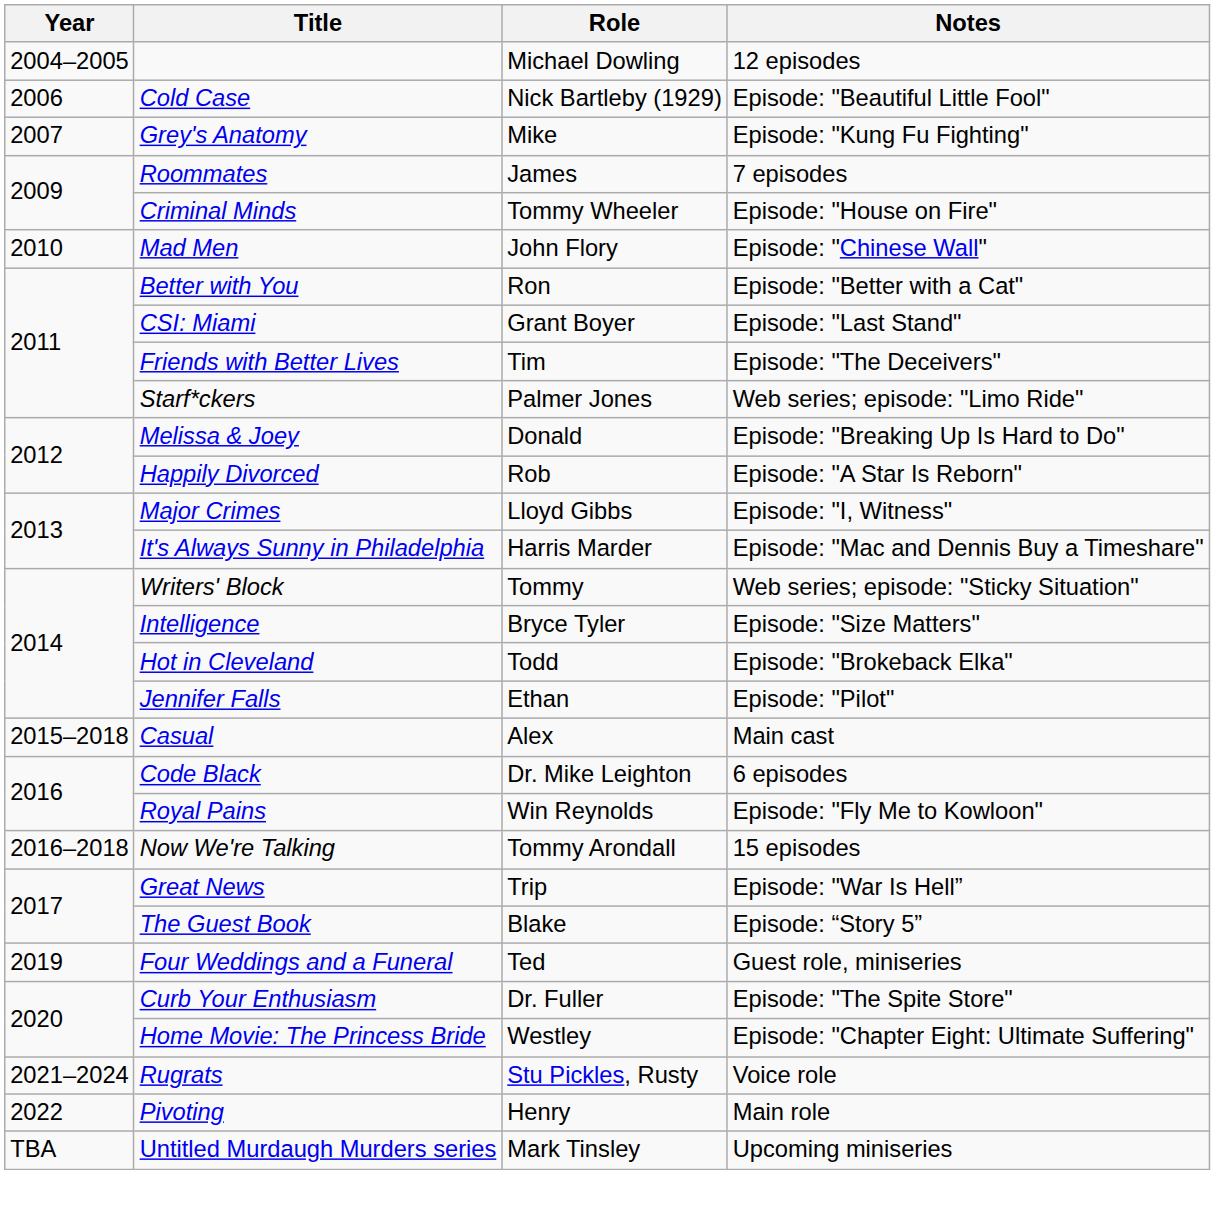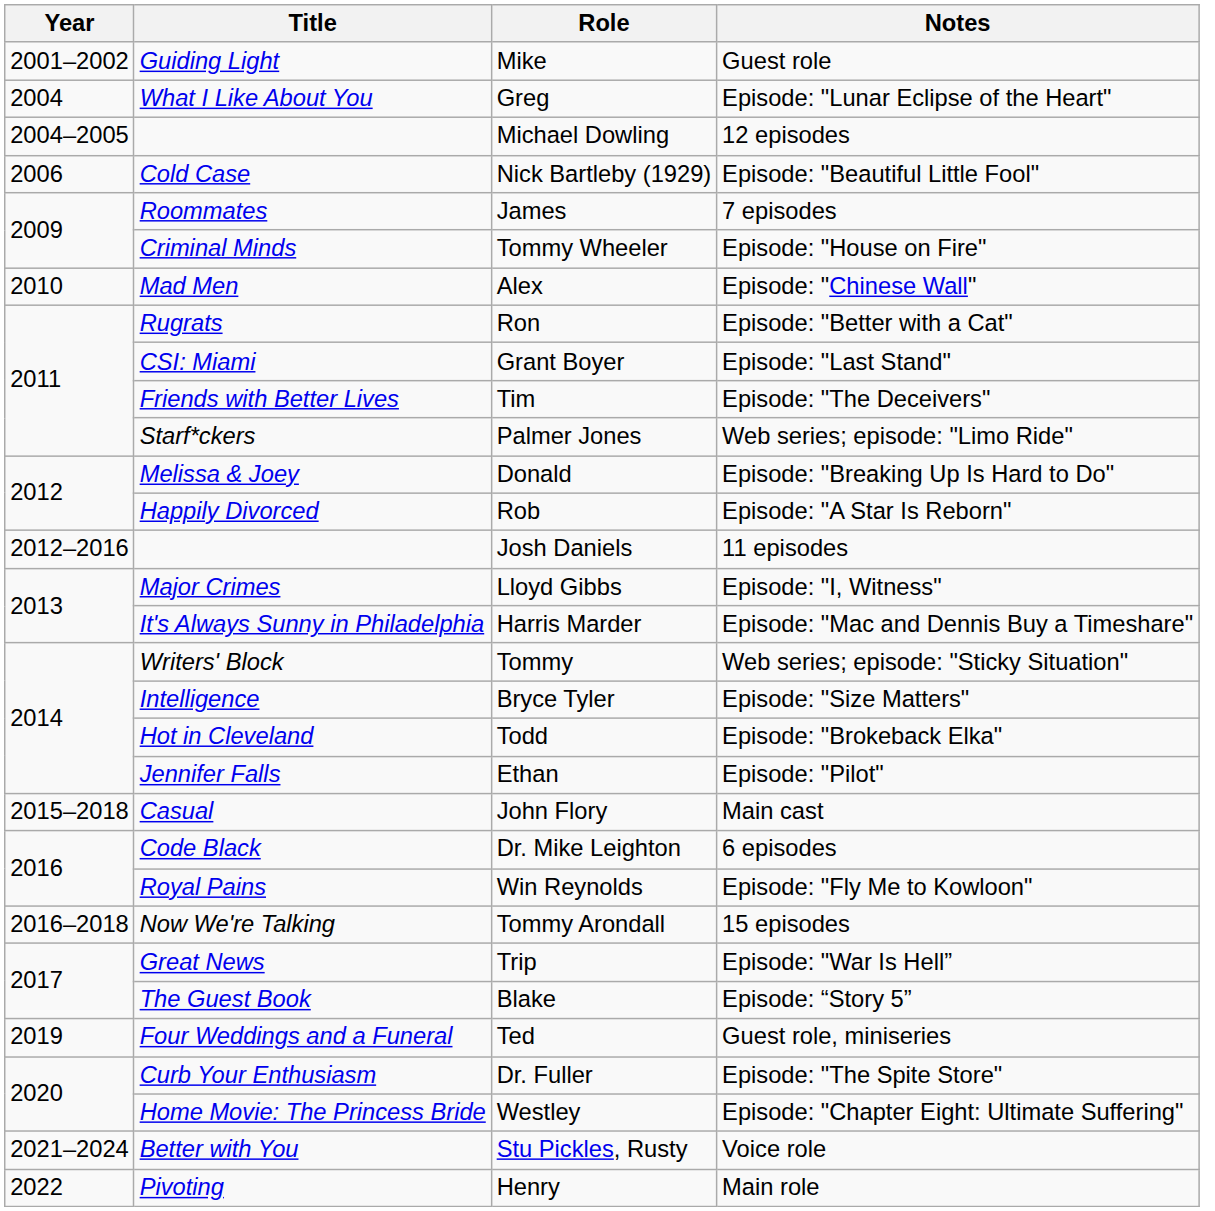+ row: 2001–2002 | Guiding Light | Mike | Guest role
+ row: 2004 | What I Like About You | Greg | Episode: "Lunar Eclipse of the Heart"
- row: 2007 | Grey's Anatomy | Mike | Episode: "Kung Fu Fighting"
Episode: "Chinese Wall" | Role: John Flory -> Alex
Episode: "Better with a Cat" | Title: Better with You -> Rugrats
+ row: 2012–2016 | Josh Daniels | 11 episodes
Main cast | Role: Alex -> John Flory
Voice role | Title: Rugrats -> Better with You
- row: TBA | Untitled Murdaugh Murders series | Mark Tinsley | Upcoming miniseries
